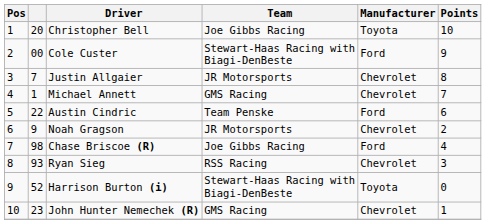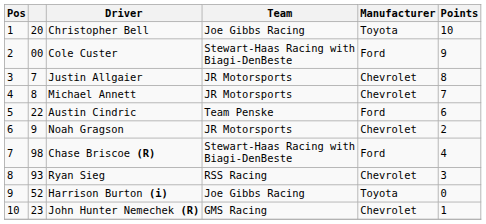Michael Annett | column 2: 1 -> 8
Michael Annett | Team: GMS Racing -> JR Motorsports
Chase Briscoe (R) | Team: Joe Gibbs Racing -> Stewart-Haas Racing with Biagi-DenBeste
Harrison Burton (i) | Team: Stewart-Haas Racing with Biagi-DenBeste -> Joe Gibbs Racing
